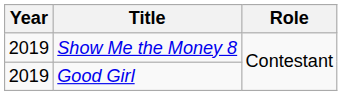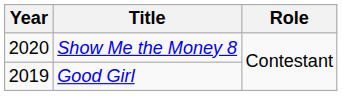Show Me the Money 8 | Year: 2019 -> 2020
